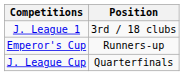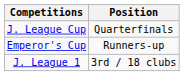rows swapped: J. League 1 <-> J. League Cup
